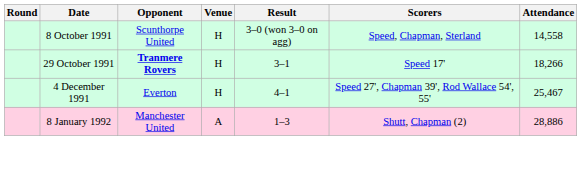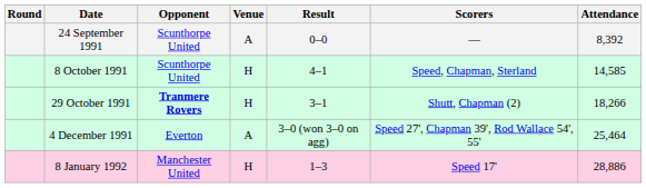+ row: 24 September 1991 | Scunthorpe United | A | 0–0 | — | 8,392
8 October 1991 | Result: 3–0 (won 3–0 on agg) -> 4–1
8 October 1991 | Attendance: 14,558 -> 14,585
29 October 1991 | Scorers: Speed 17' -> Shutt, Chapman (2)
4 December 1991 | Venue: H -> A
4 December 1991 | Result: 4–1 -> 3–0 (won 3–0 on agg)
4 December 1991 | Attendance: 25,467 -> 25,464
8 January 1992 | Venue: A -> H
8 January 1992 | Scorers: Shutt, Chapman (2) -> Speed 17'
